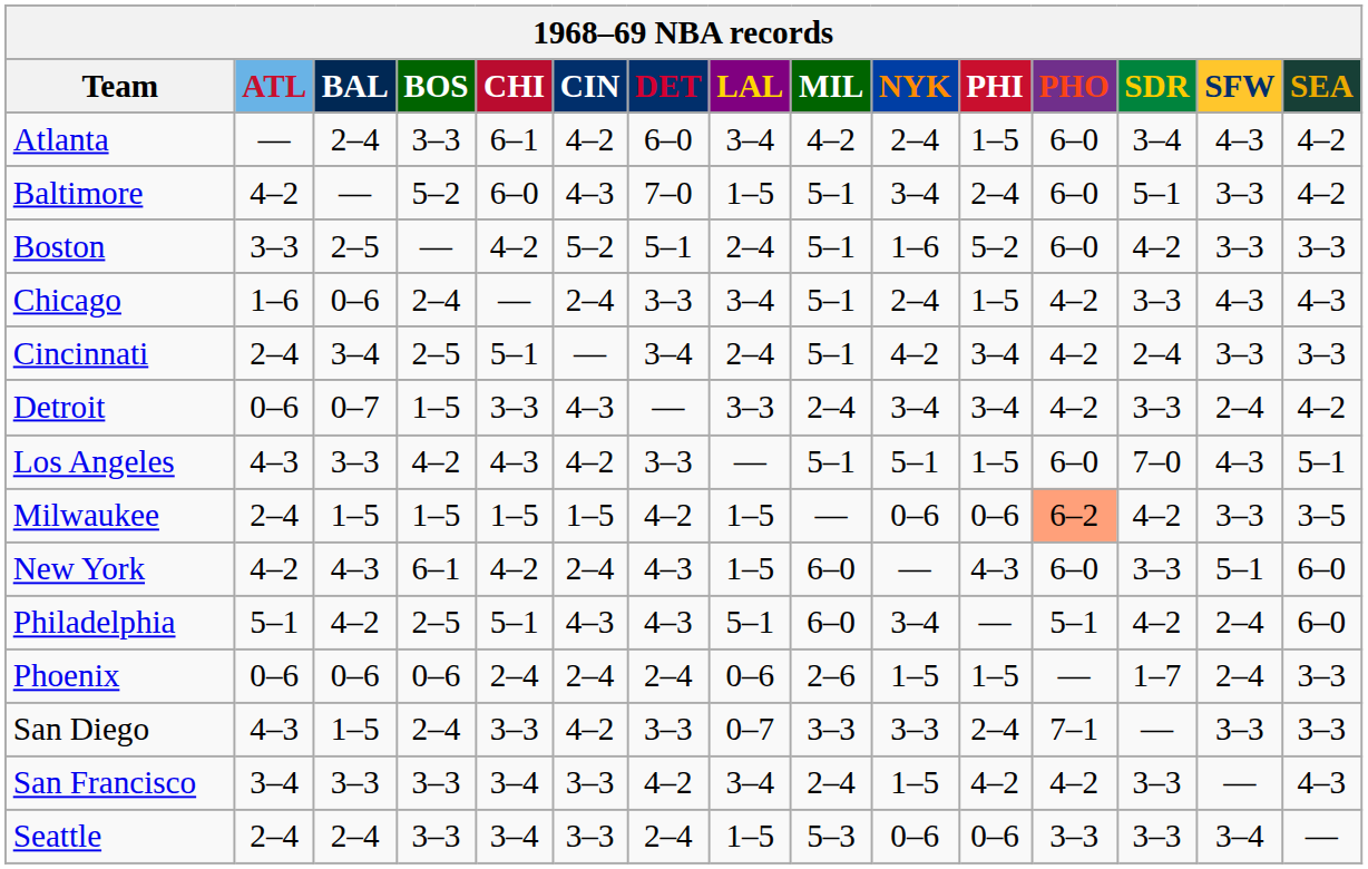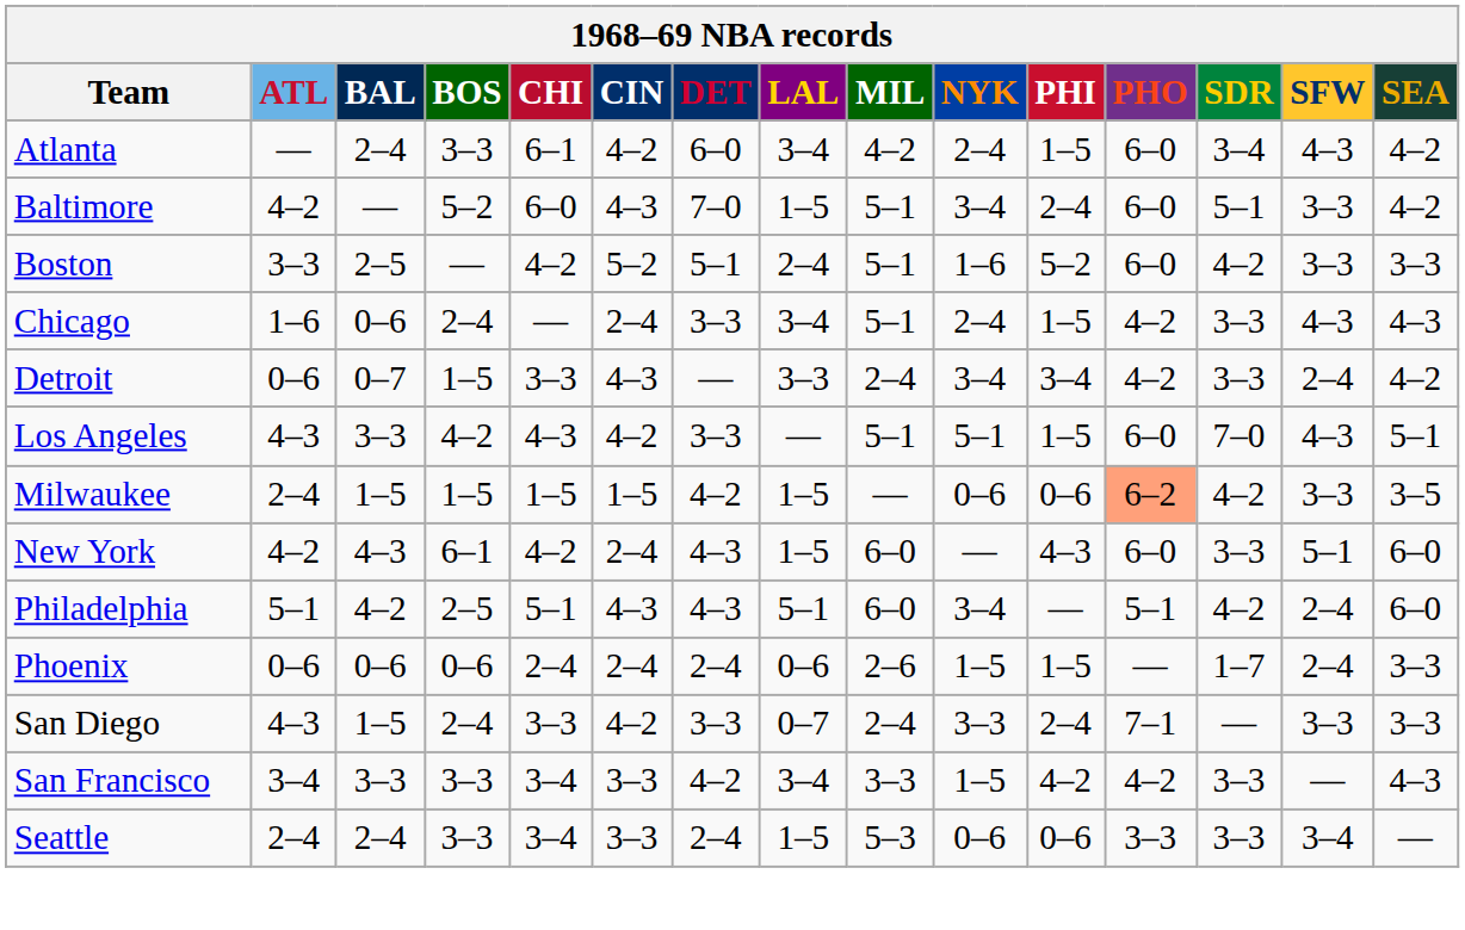- row: Cincinnati | 2–4 | 3–4 | 2–5 | 5–1 | — | 3–4 | 2–4 | 5–1 | 4–2 | 3–4 | 4–2 | 2–4 | 3–3 | 3–3
San Diego | MIL: 3–3 -> 2–4
San Francisco | MIL: 2–4 -> 3–3
